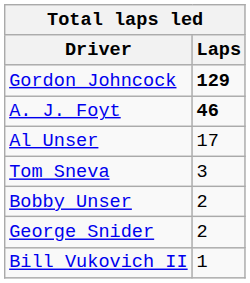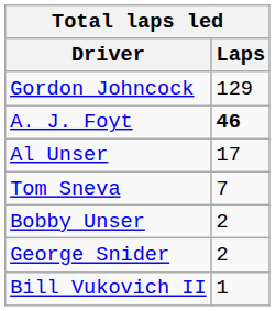Gordon Johncock | Laps: bold -> normal
Tom Sneva | Laps: 3 -> 7
